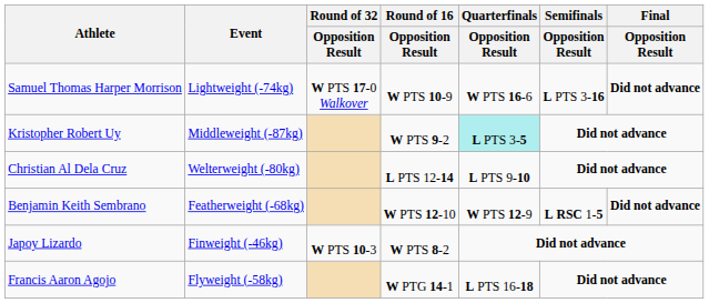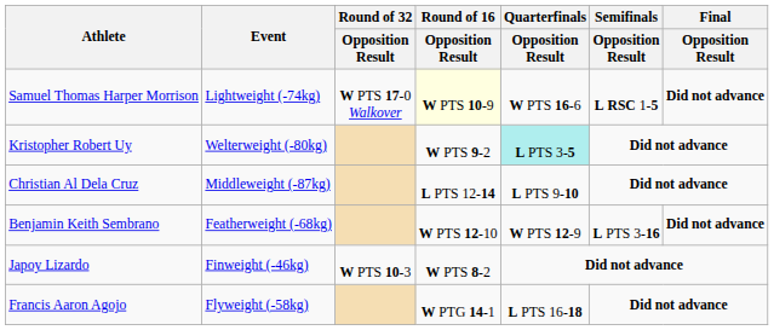Samuel Thomas Harper Morrison | Round of 16 / Opposition Result: no background -> lightyellow background
Samuel Thomas Harper Morrison | Semifinals / Opposition Result: L PTS 3-16 -> L RSC 1-5
Kristopher Robert Uy | Event: Middleweight (-87kg) -> Welterweight (-80kg)
Christian Al Dela Cruz | Event: Welterweight (-80kg) -> Middleweight (-87kg)
Benjamin Keith Sembrano | Semifinals / Opposition Result: L RSC 1-5 -> L PTS 3-16
